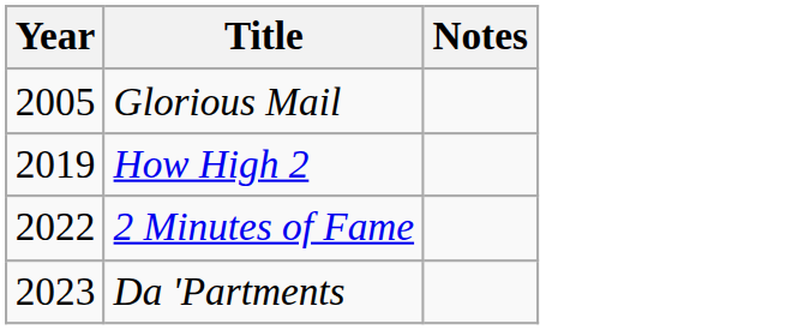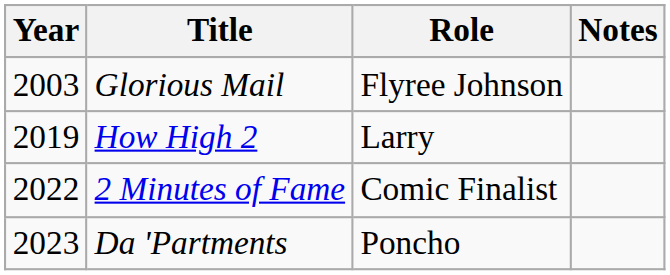+ column: Role | Flyree Johnson | Larry | Comic Finalist | Poncho
Glorious Mail | Year: 2005 -> 2003
